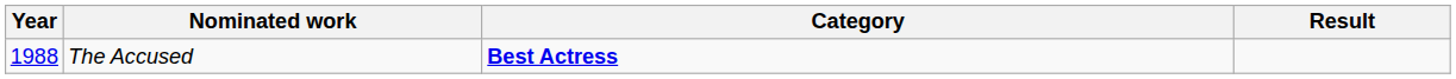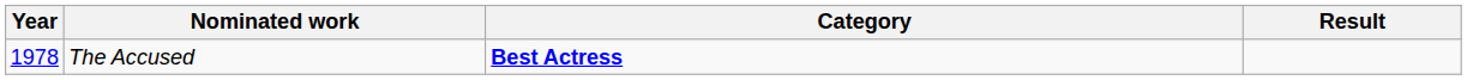The Accused | Year: 1988 -> 1978
